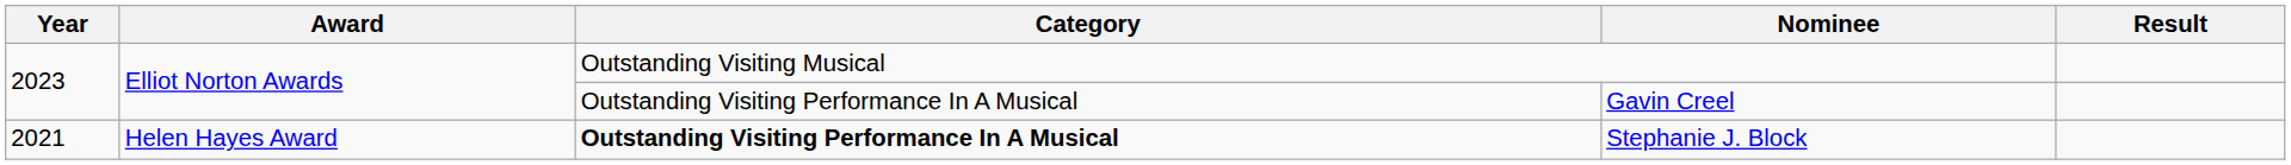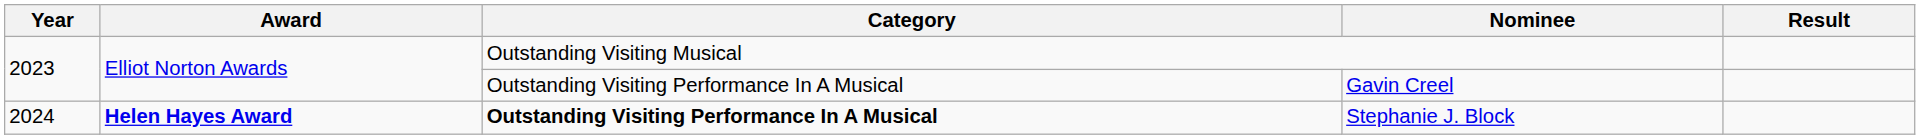Stephanie J. Block | Year: 2021 -> 2024
Stephanie J. Block | Award: normal -> bold
